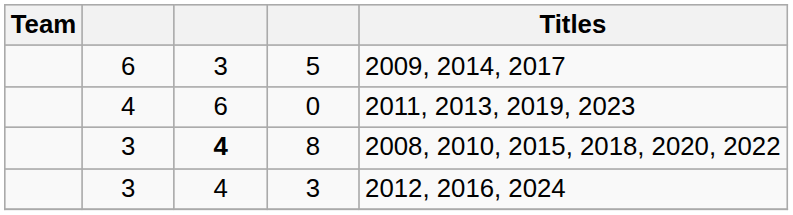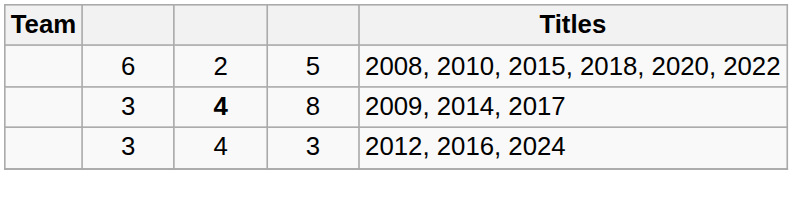5 | column 3: 3 -> 2
5 | Titles: 2009, 2014, 2017 -> 2008, 2010, 2015, 2018, 2020, 2022
- row: 4 | 6 | 0 | 2011, 2013, 2019, 2023
8 | Titles: 2008, 2010, 2015, 2018, 2020, 2022 -> 2009, 2014, 2017
